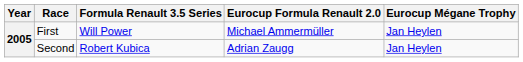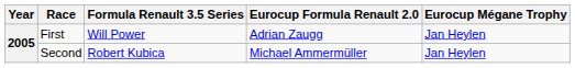First | Eurocup Formula Renault 2.0: Michael Ammermüller -> Adrian Zaugg
Second | Eurocup Formula Renault 2.0: Adrian Zaugg -> Michael Ammermüller
